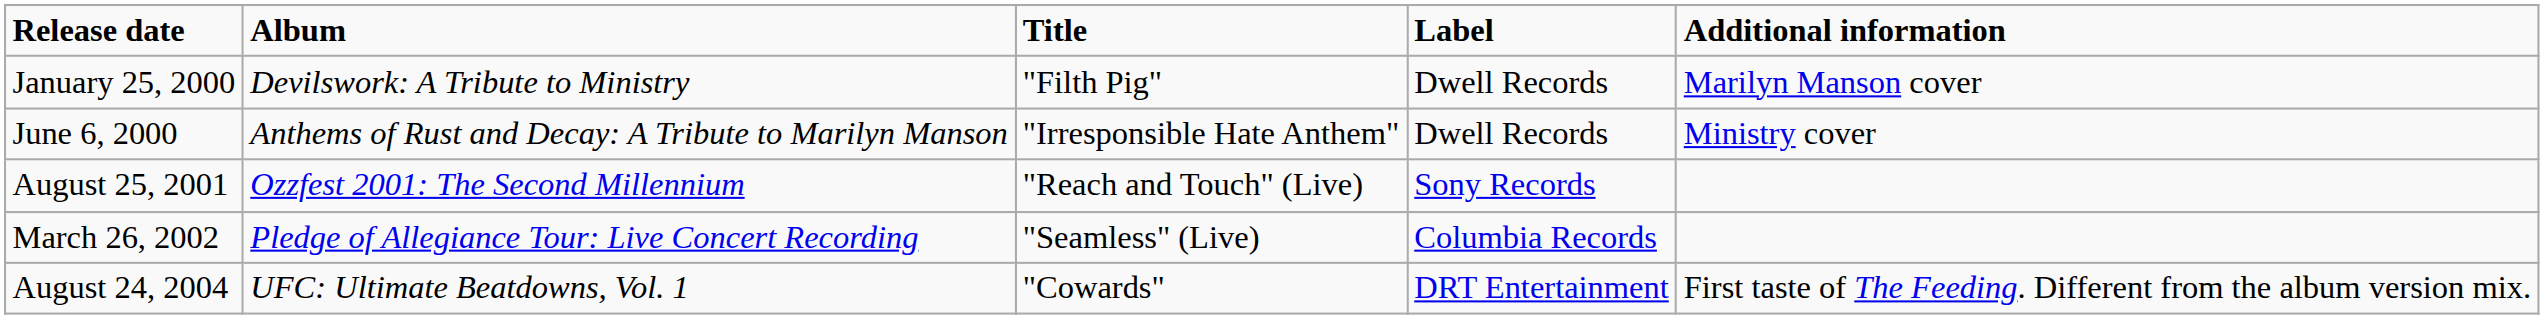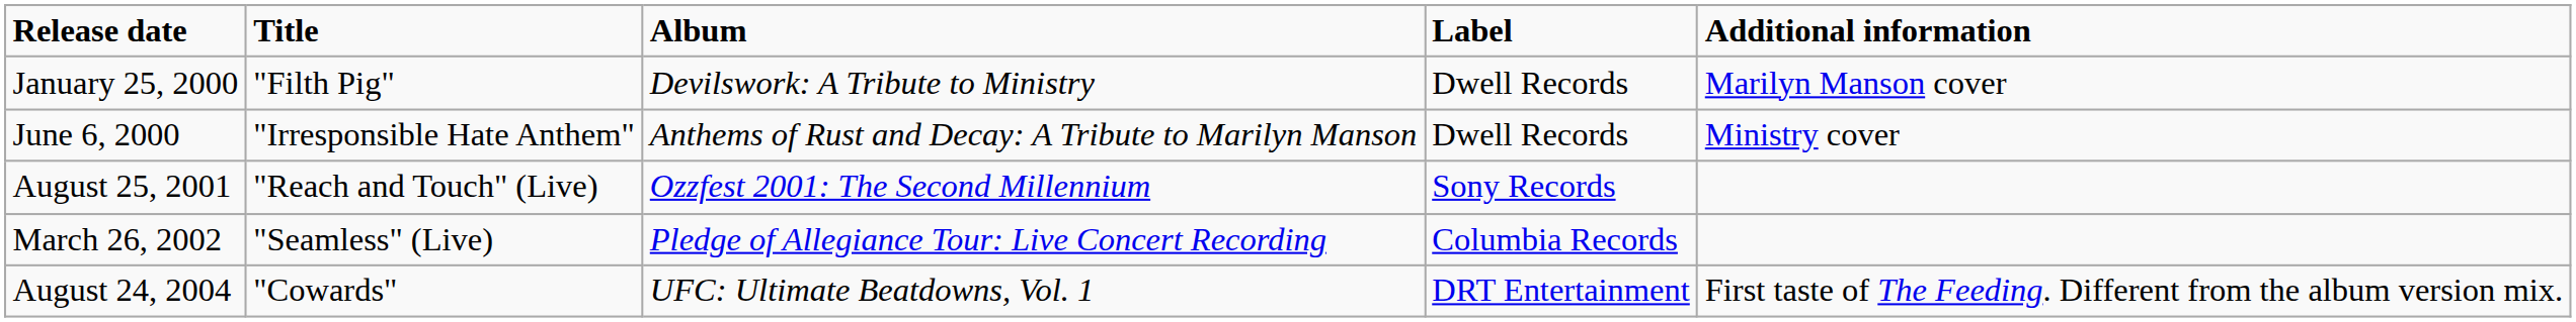columns swapped: Title <-> Album
